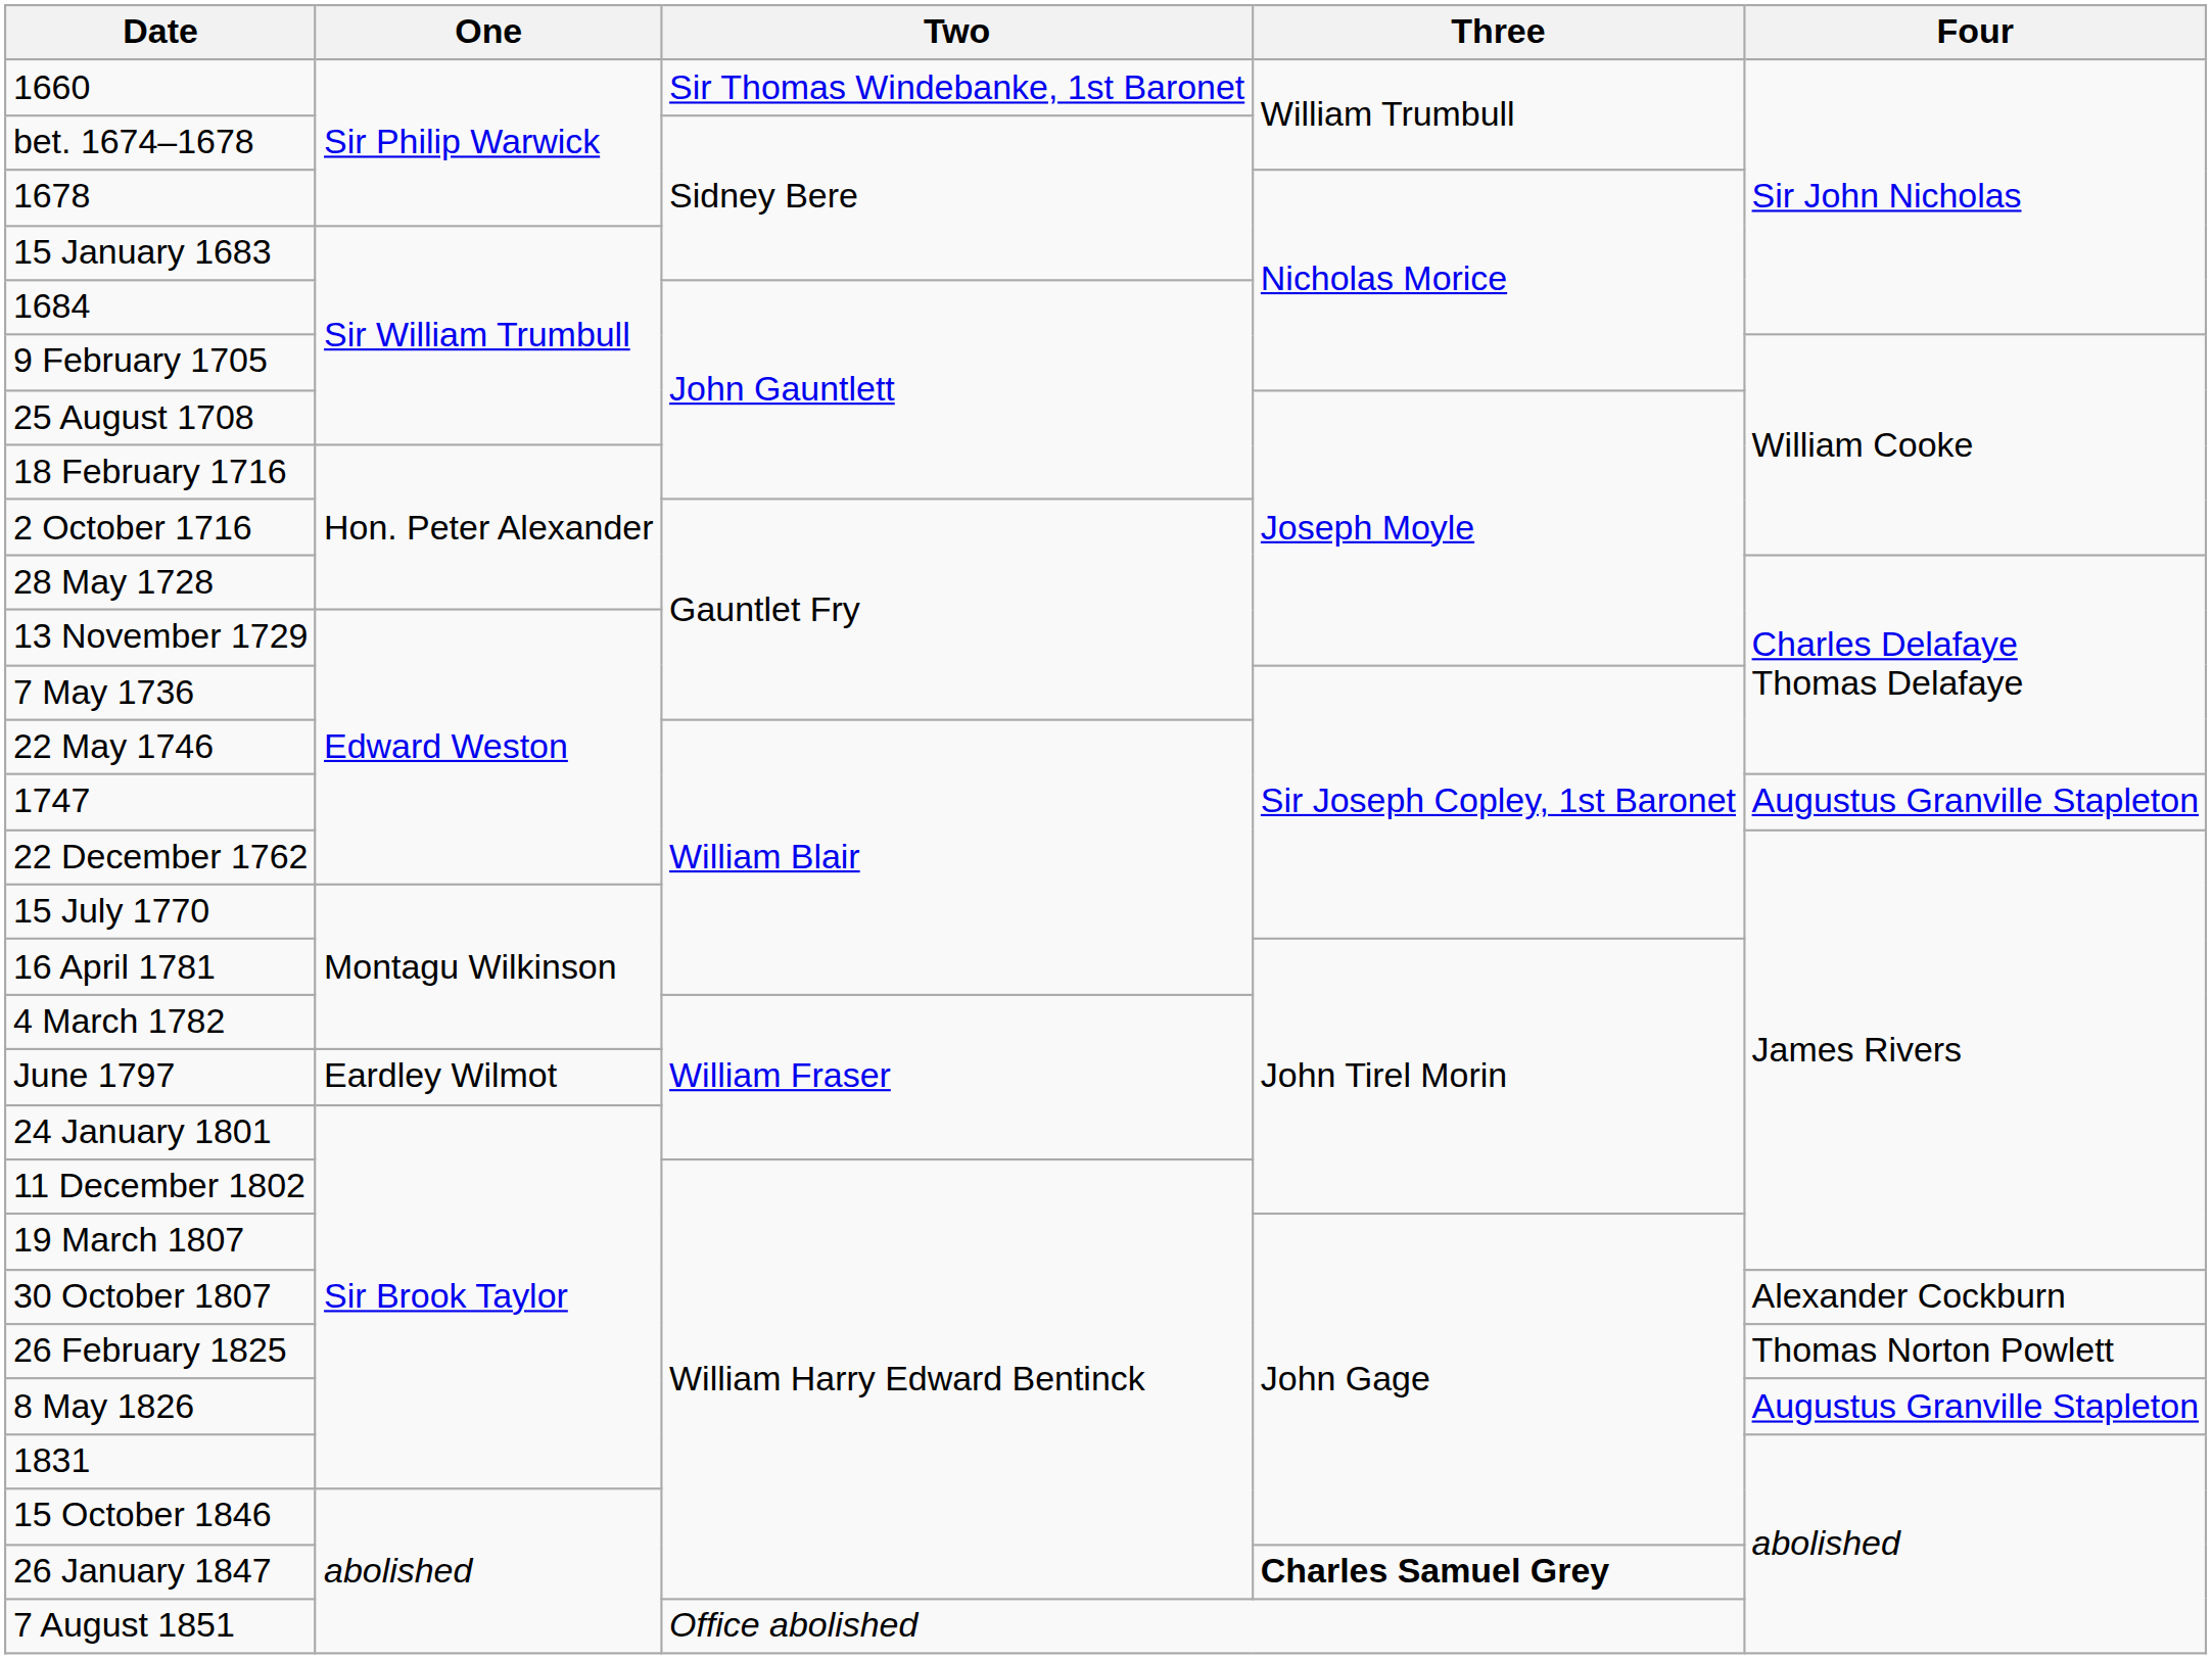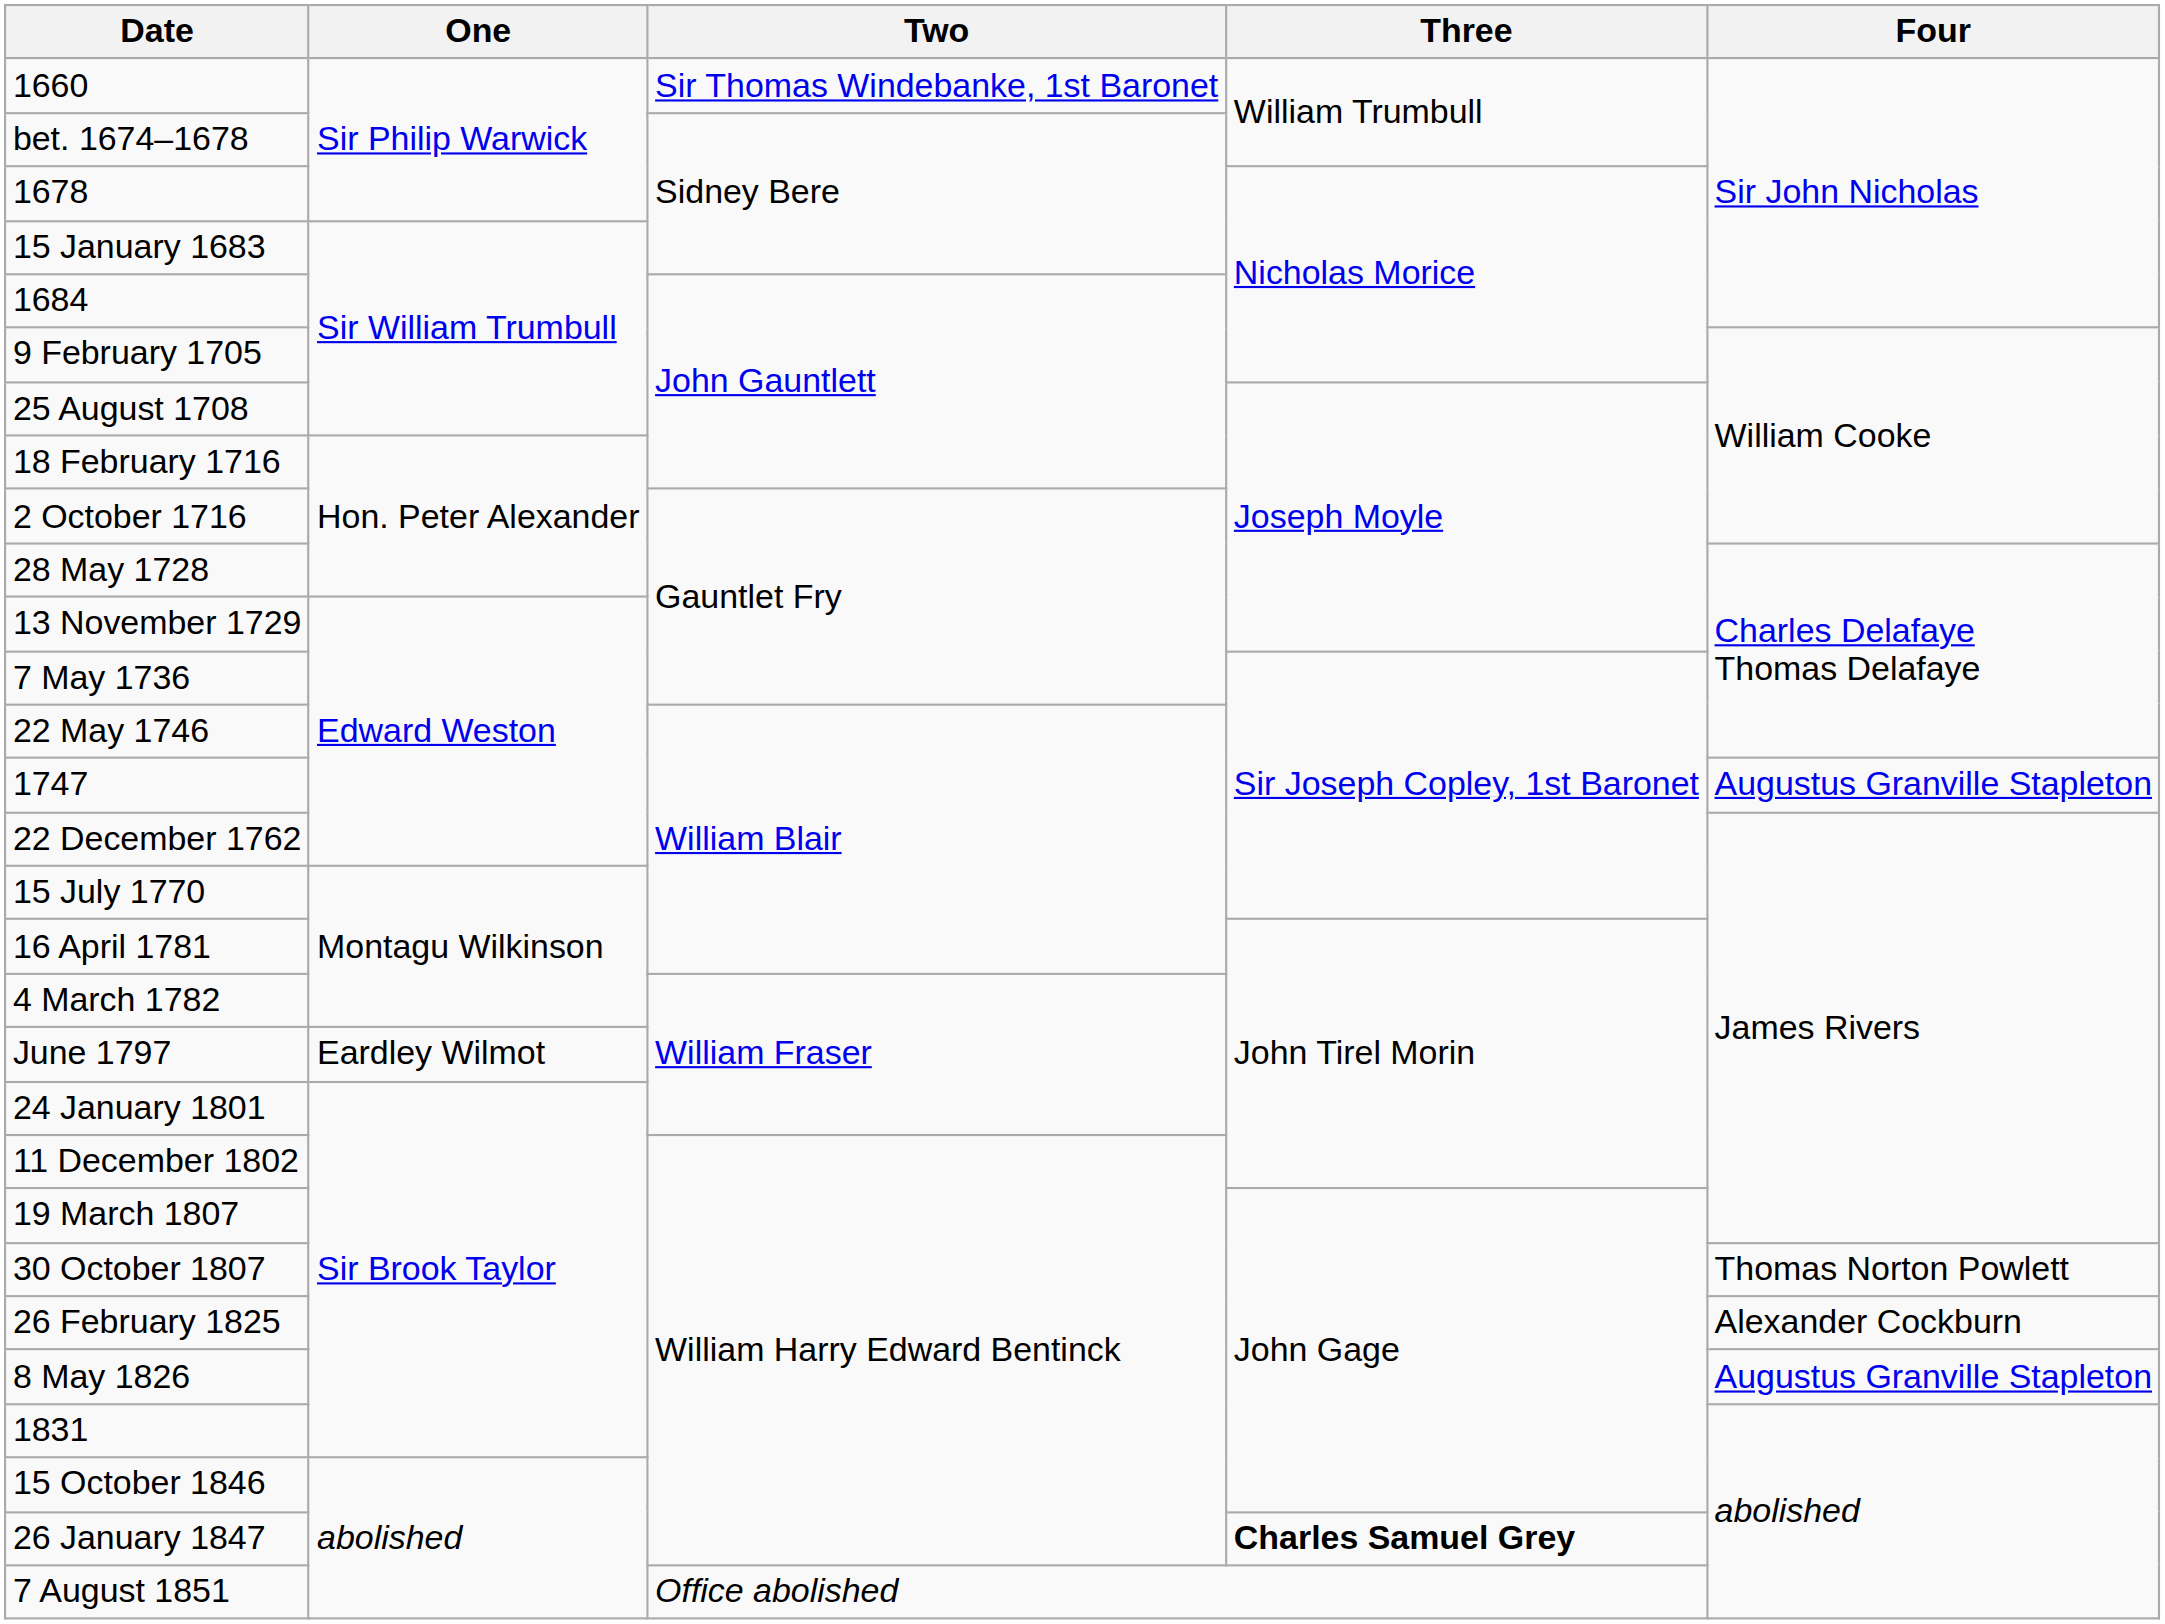30 October 1807 | Four: Alexander Cockburn -> Thomas Norton Powlett
26 February 1825 | Four: Thomas Norton Powlett -> Alexander Cockburn
